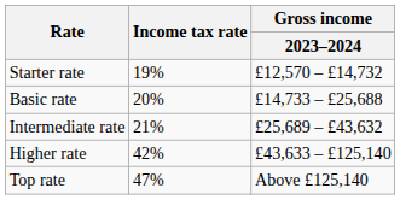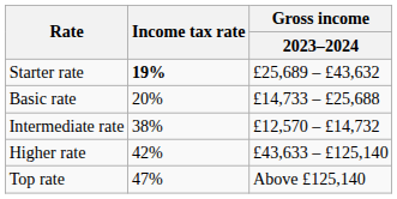Starter rate | Income tax rate: normal -> bold
Starter rate | Gross income / 2023–2024: £12,570 – £14,732 -> £25,689 – £43,632
Intermediate rate | Income tax rate: 21% -> 38%
Intermediate rate | Gross income / 2023–2024: £25,689 – £43,632 -> £12,570 – £14,732
